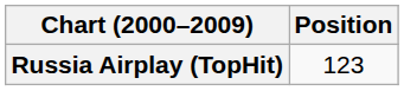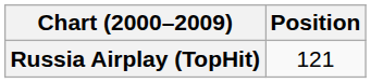Russia Airplay (TopHit) | Position: 123 -> 121
